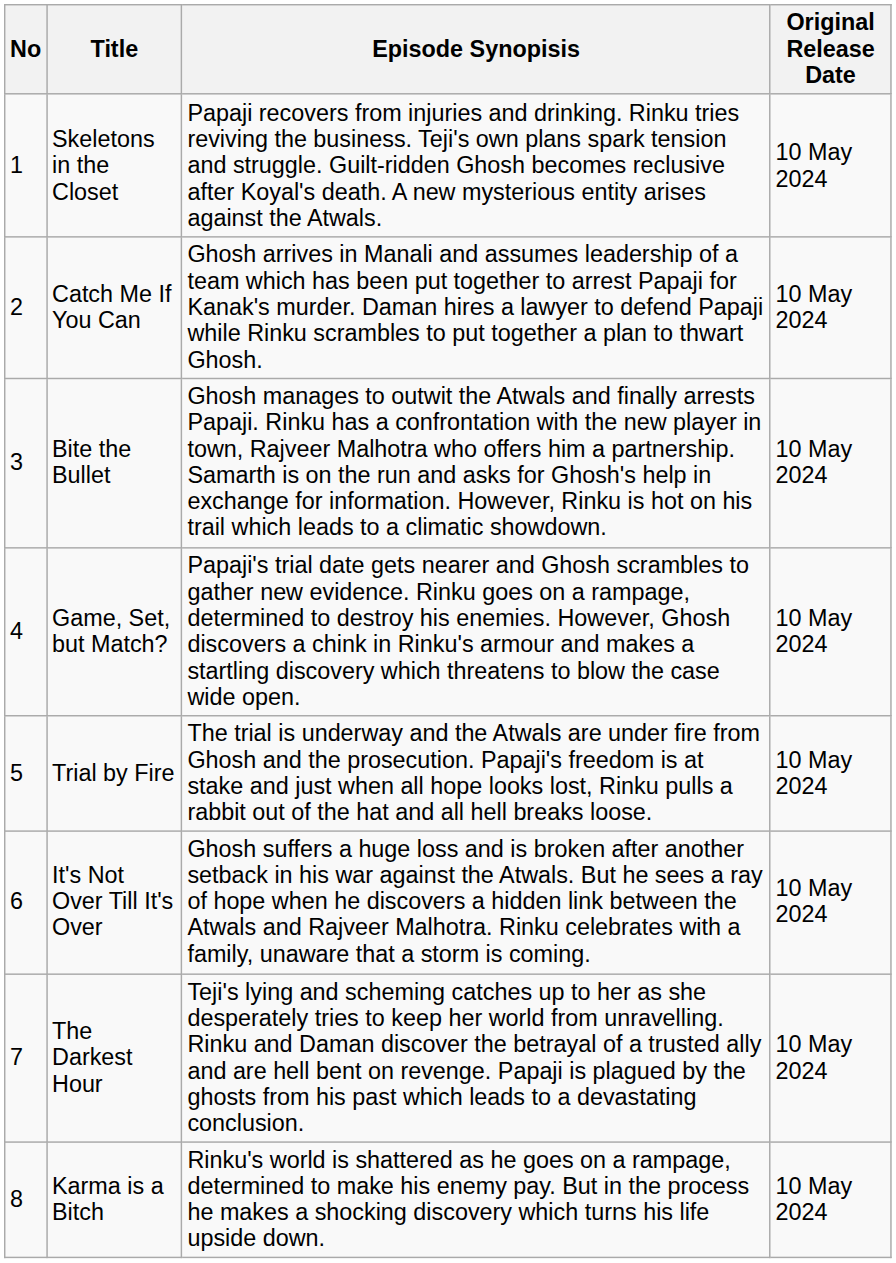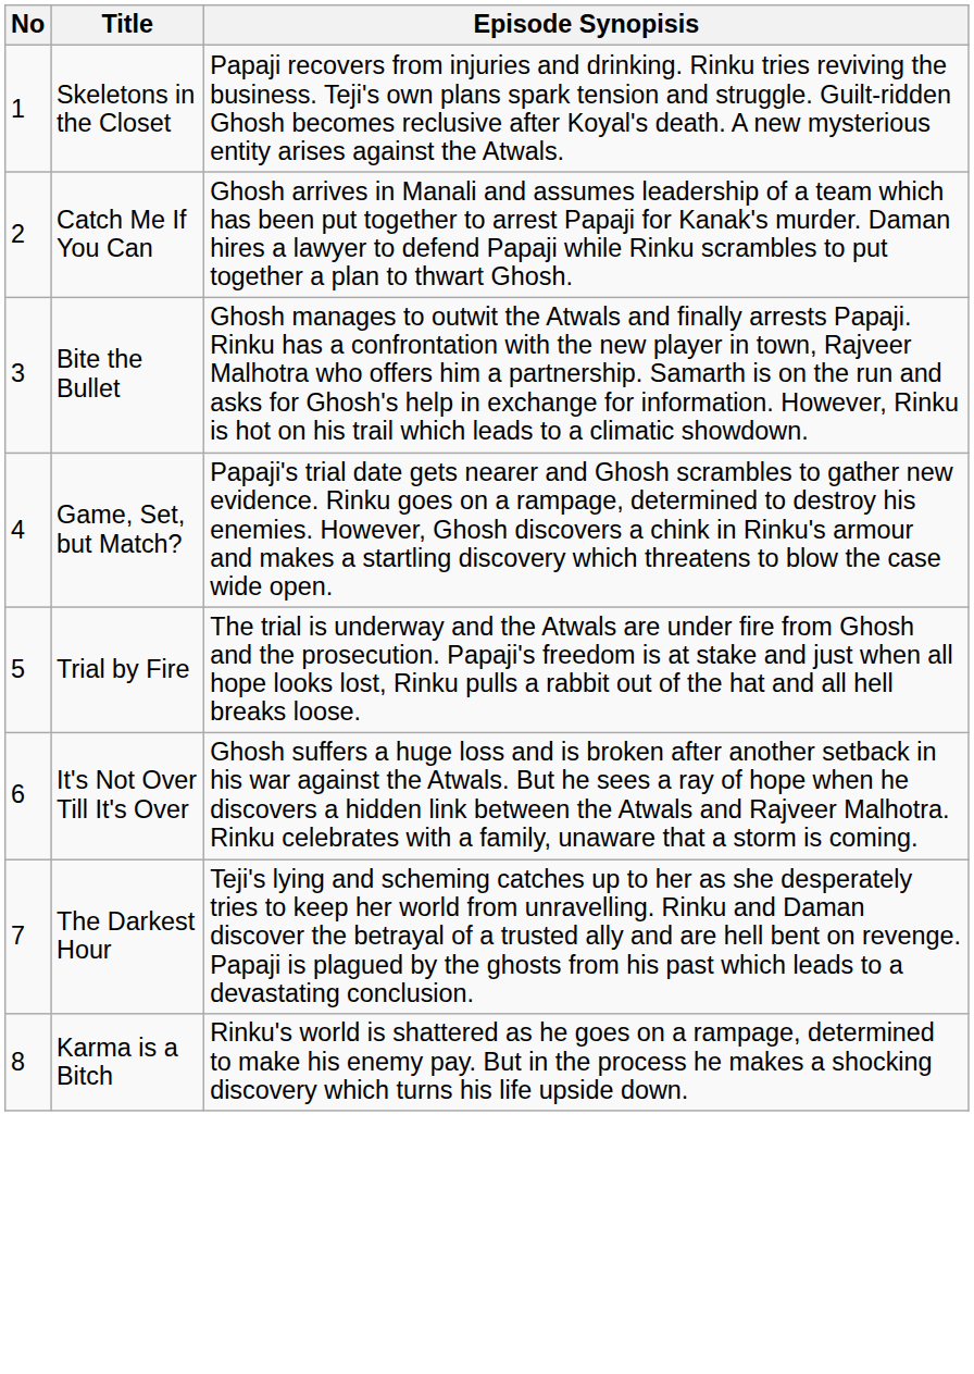- column: Original Release Date | 10 May 2024 | 10 May 2024 | 10 May 2024 | 10 May 2024 | 10 May 2024 | 10 May 2024 | 10 May 2024 | 10 May 2024
